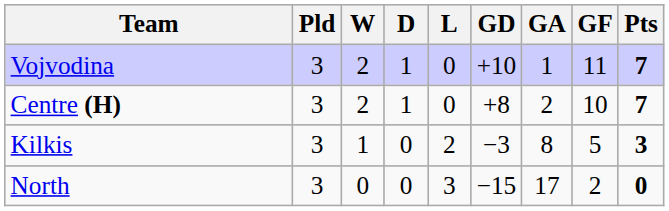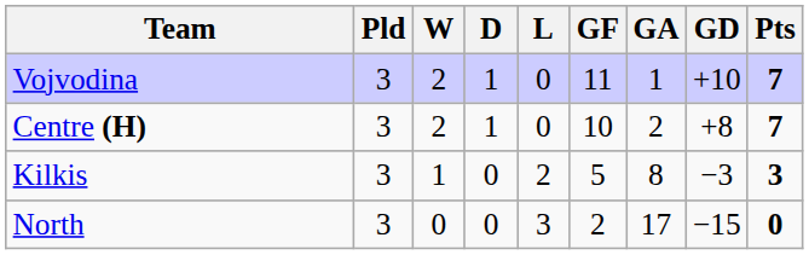columns swapped: GF <-> GD
